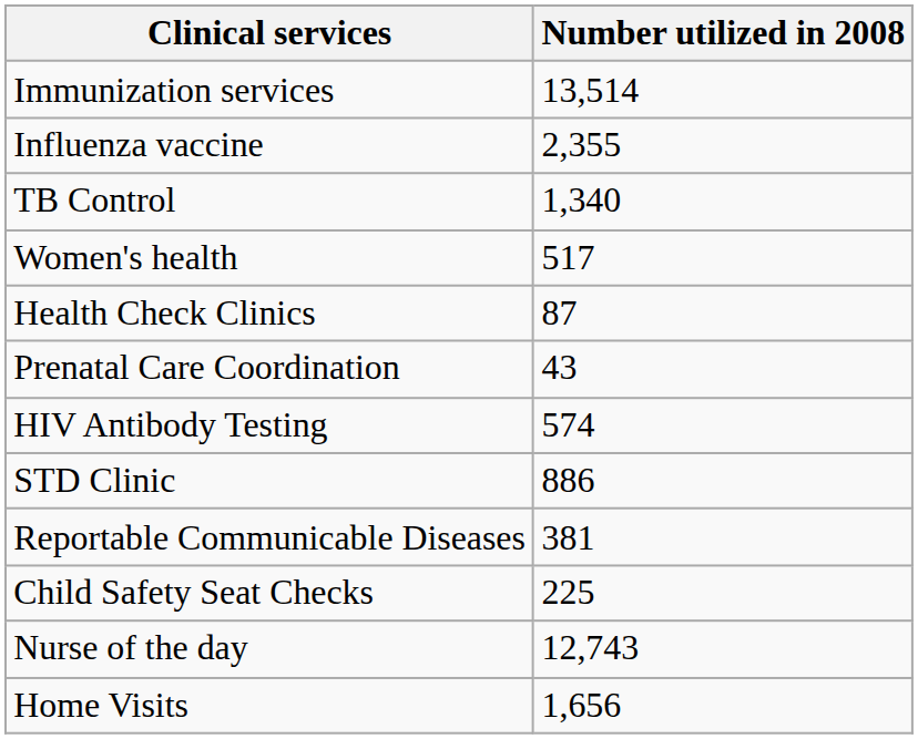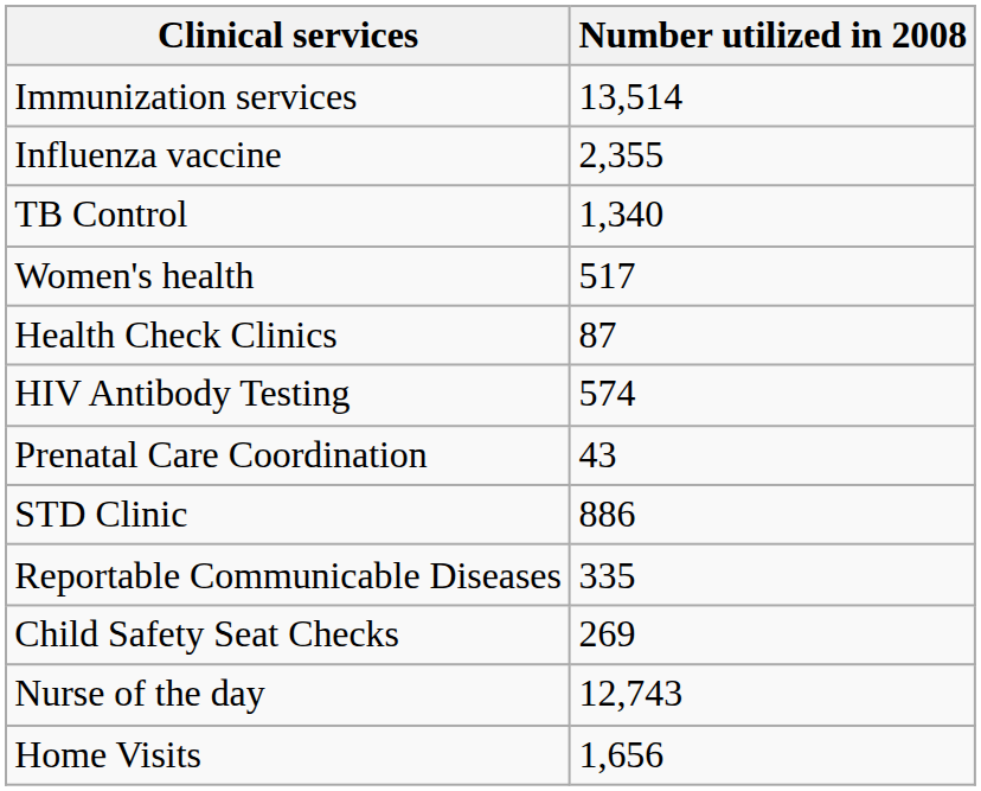rows swapped: Prenatal Care Coordination <-> HIV Antibody Testing
Reportable Communicable Diseases | Number utilized in 2008: 381 -> 335
Child Safety Seat Checks | Number utilized in 2008: 225 -> 269
